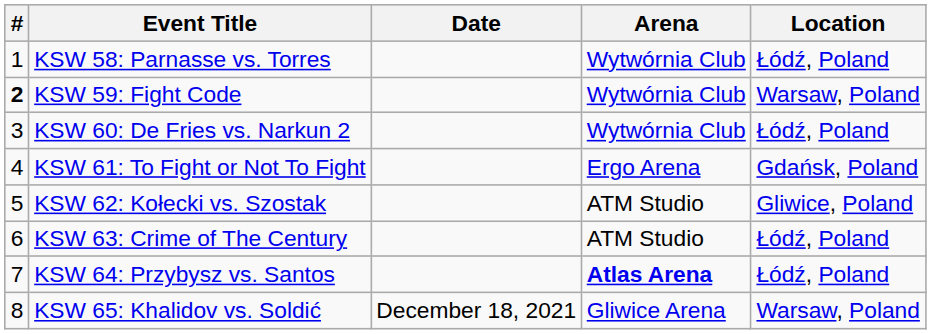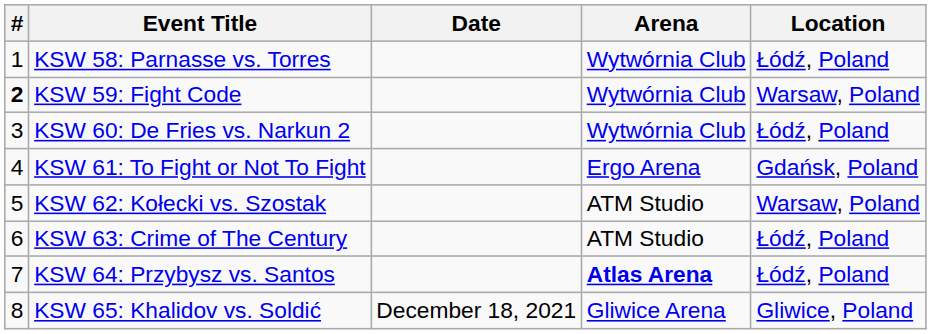KSW 62: Kołecki vs. Szostak | Location: Gliwice, Poland -> Warsaw, Poland
KSW 65: Khalidov vs. Soldić | Location: Warsaw, Poland -> Gliwice, Poland
